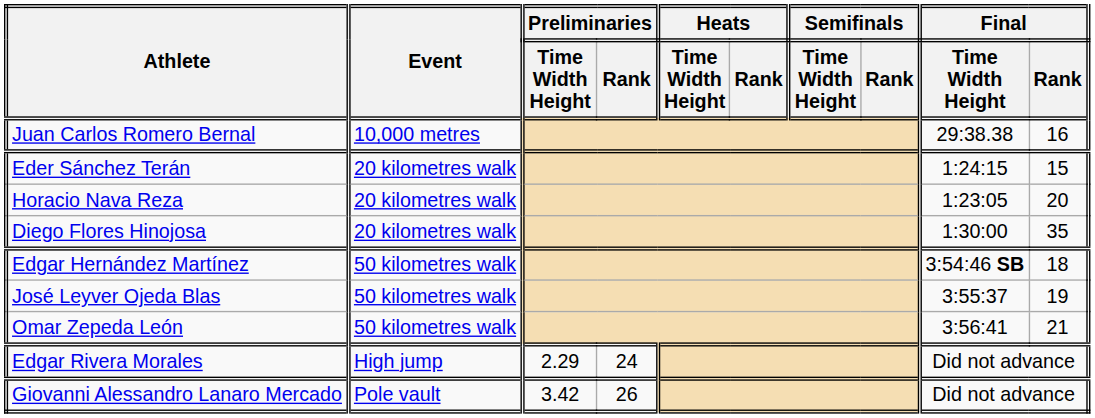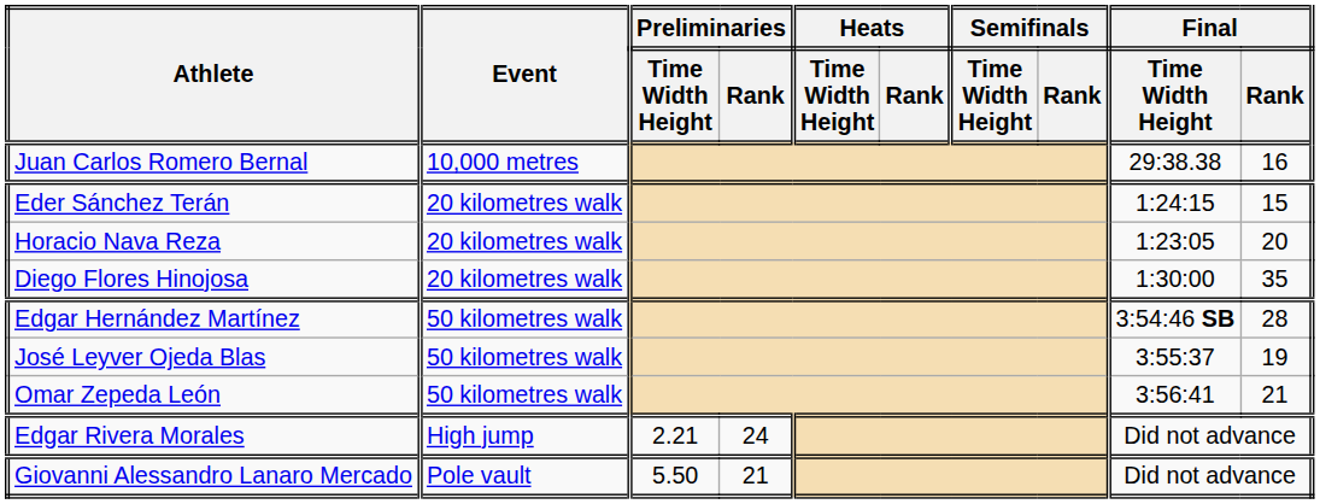Edgar Hernández Martínez | Final / Rank: 18 -> 28
Edgar Rivera Morales | Preliminaries / Time Width Height: 2.29 -> 2.21
Giovanni Alessandro Lanaro Mercado | Preliminaries / Time Width Height: 3.42 -> 5.50
Giovanni Alessandro Lanaro Mercado | Preliminaries / Rank: 26 -> 21
